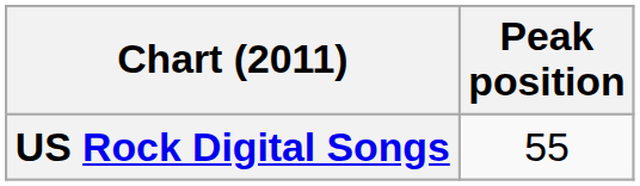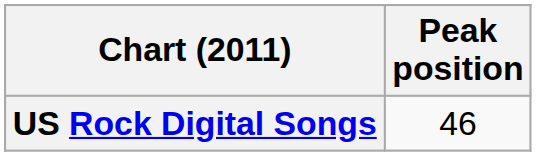US Rock Digital Songs | Peak position: 55 -> 46
